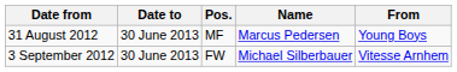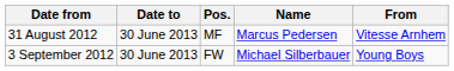31 August 2012 | From: Young Boys -> Vitesse Arnhem
3 September 2012 | From: Vitesse Arnhem -> Young Boys
